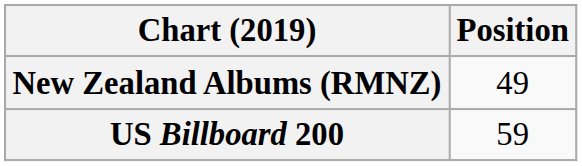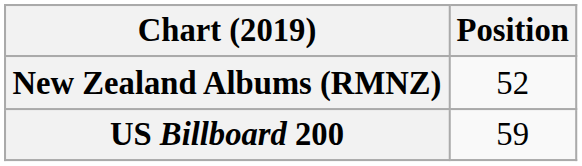New Zealand Albums (RMNZ) | Position: 49 -> 52
